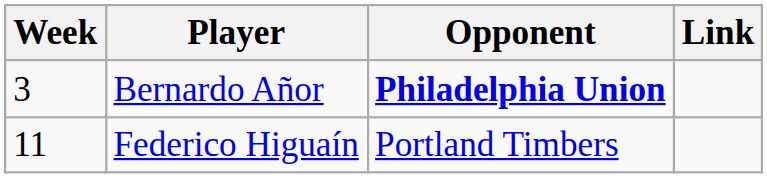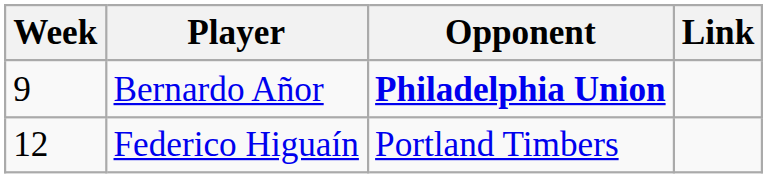Bernardo Añor | Week: 3 -> 9
Federico Higuaín | Week: 11 -> 12
